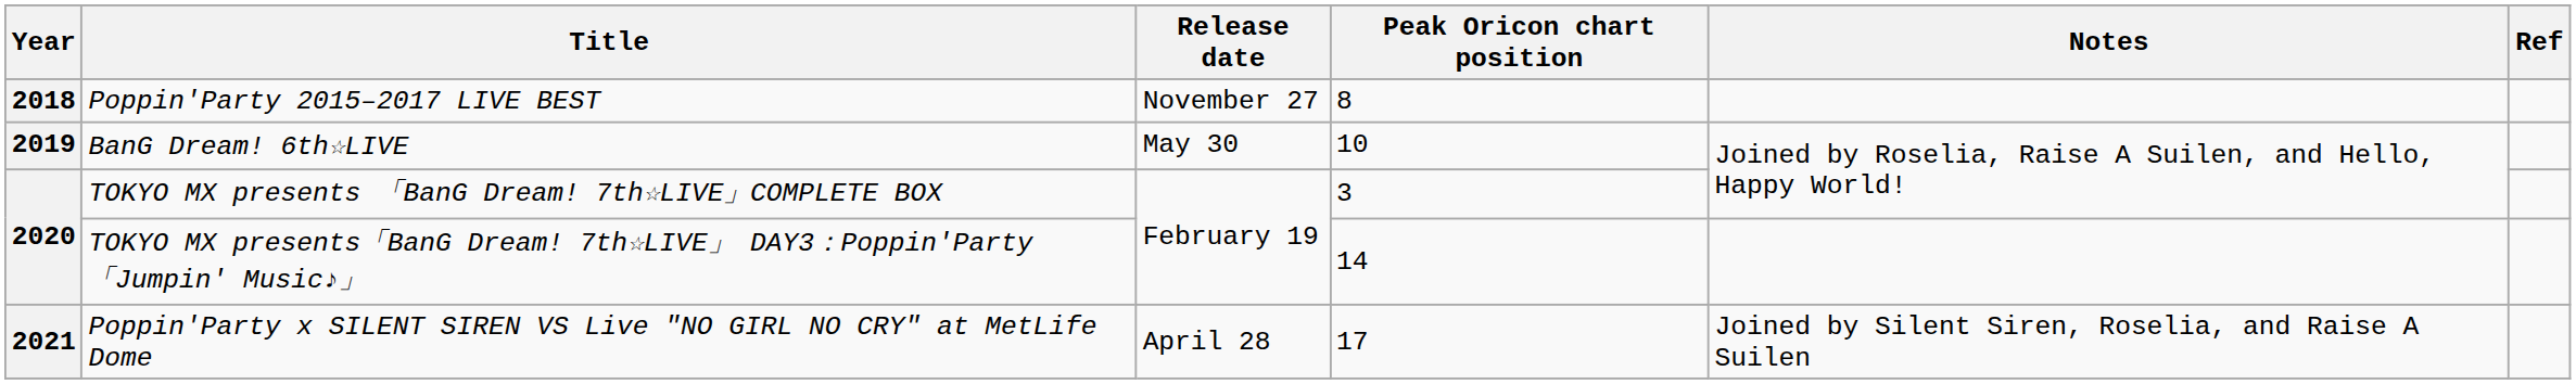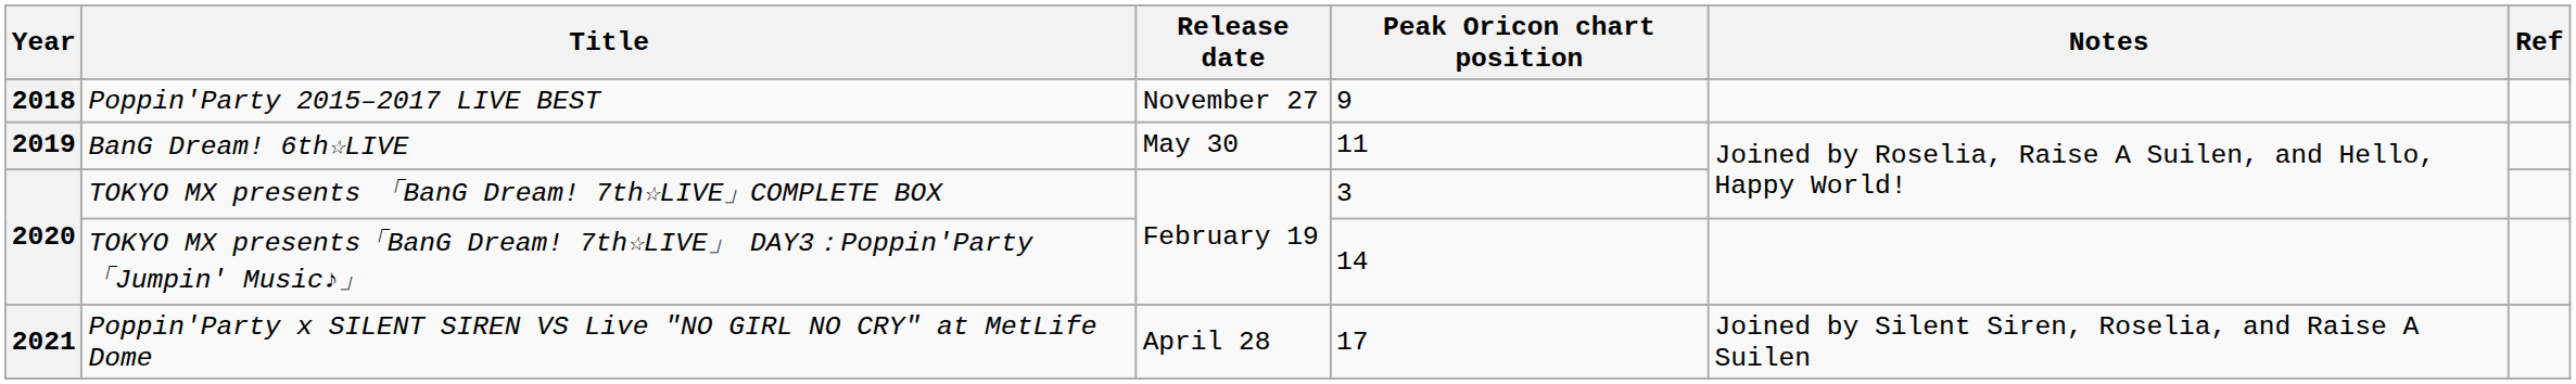Poppin'Party 2015–2017 LIVE BEST | Peak Oricon chart position: 8 -> 9
BanG Dream! 6th☆LIVE | Peak Oricon chart position: 10 -> 11
